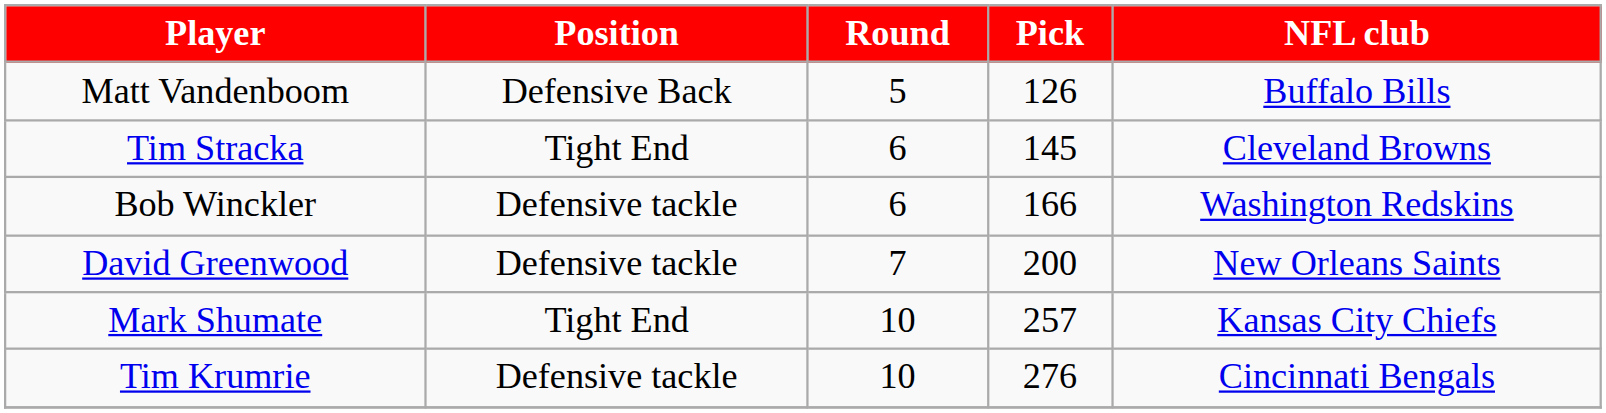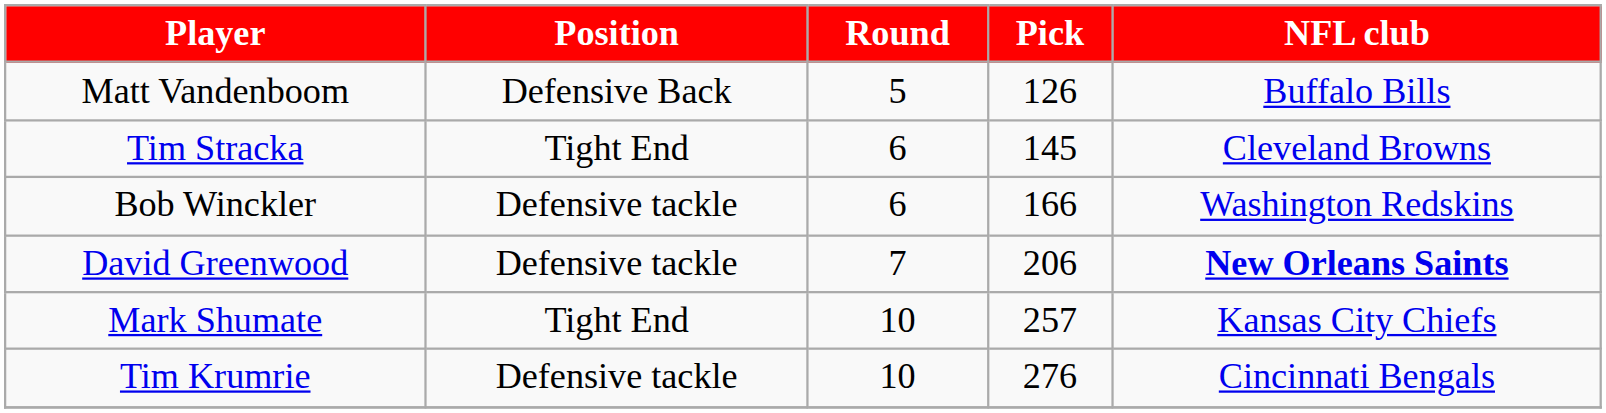David Greenwood | Pick: 200 -> 206
David Greenwood | NFL club: normal -> bold
